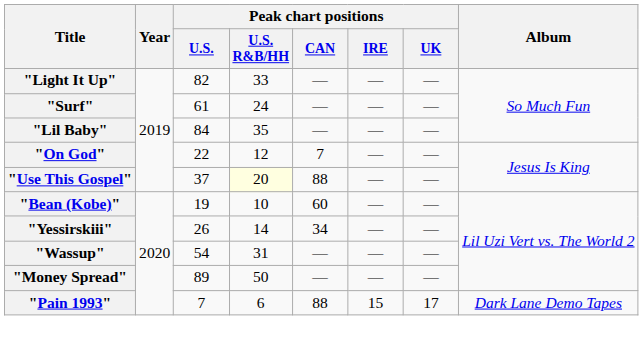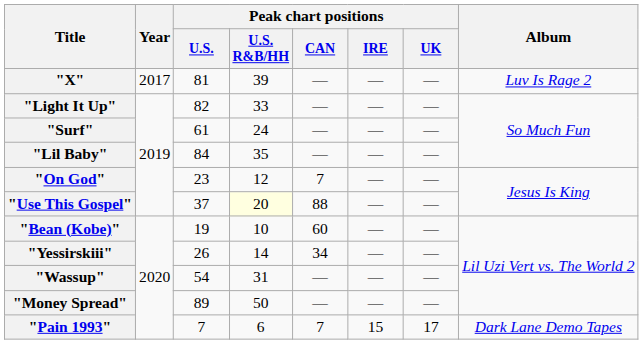+ row: "X" | 2017 | 81 | 39 | — | — | — | Luv Is Rage 2
"On God" | Peak chart positions / U.S.: 22 -> 23
"Pain 1993" | Peak chart positions / CAN: 88 -> 7
